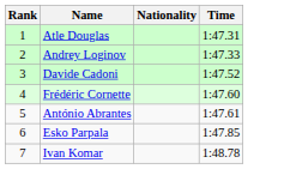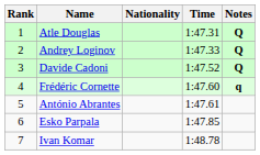+ column: Notes | Q | Q | Q | q
